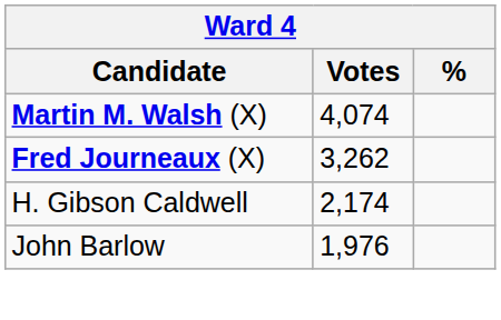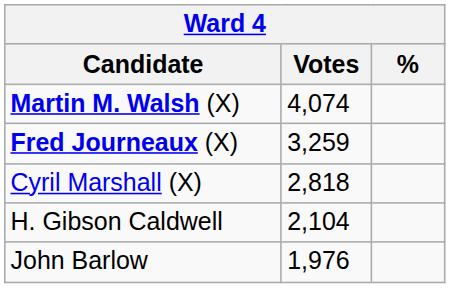Fred Journeaux (X) | Votes: 3,262 -> 3,259
+ row: Cyril Marshall (X) | 2,818
H. Gibson Caldwell | Votes: 2,174 -> 2,104
